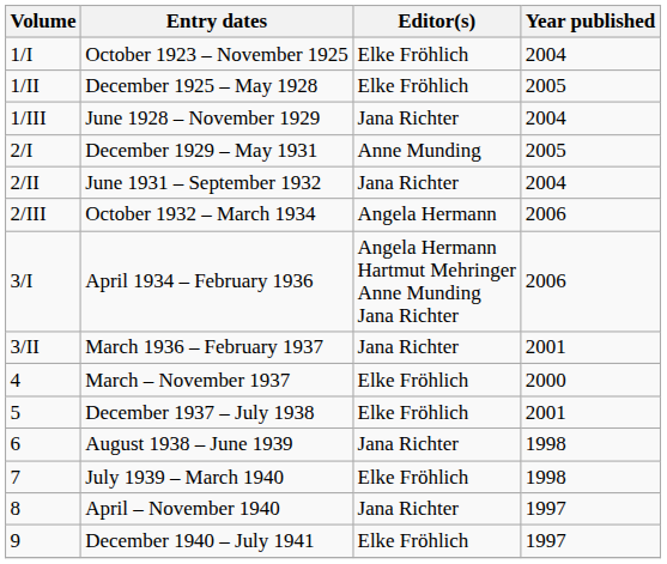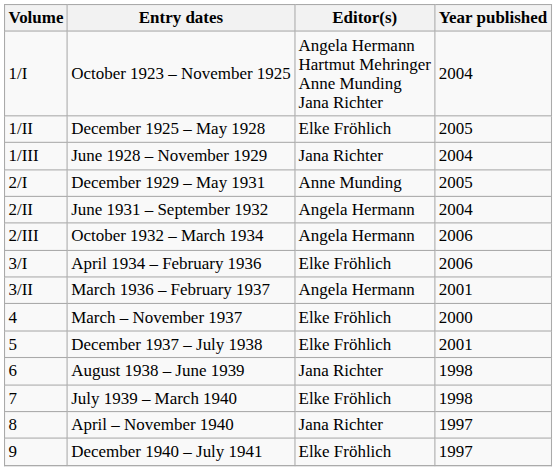October 1923 – November 1925 | Editor(s): Elke Fröhlich -> Angela Hermann Hartmut Mehringer Anne Munding Jana Richter
June 1931 – September 1932 | Editor(s): Jana Richter -> Angela Hermann
April 1934 – February 1936 | Editor(s): Angela Hermann Hartmut Mehringer Anne Munding Jana Richter -> Elke Fröhlich
March 1936 – February 1937 | Editor(s): Jana Richter -> Angela Hermann
